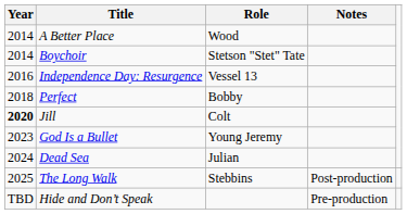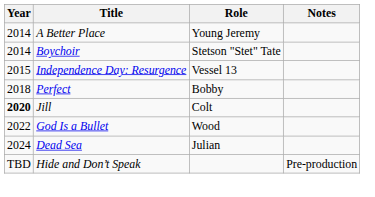A Better Place | Role: Wood -> Young Jeremy
Independence Day: Resurgence | Year: 2016 -> 2015
God Is a Bullet | Year: 2023 -> 2022
God Is a Bullet | Role: Young Jeremy -> Wood
- row: 2025 | The Long Walk | Stebbins | Post-production
